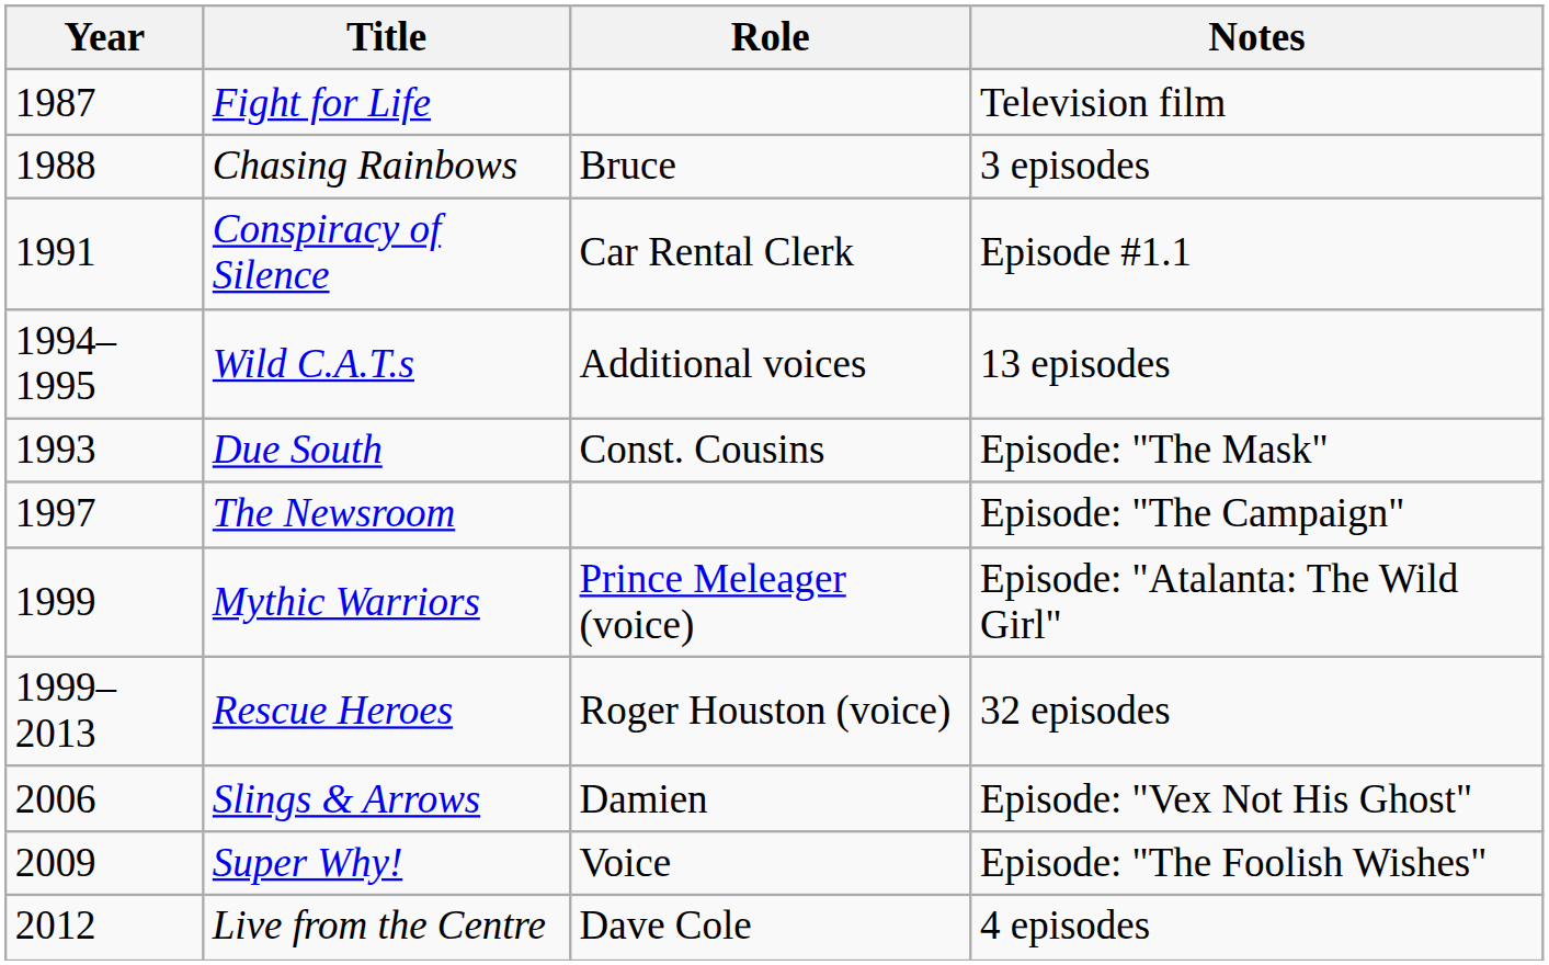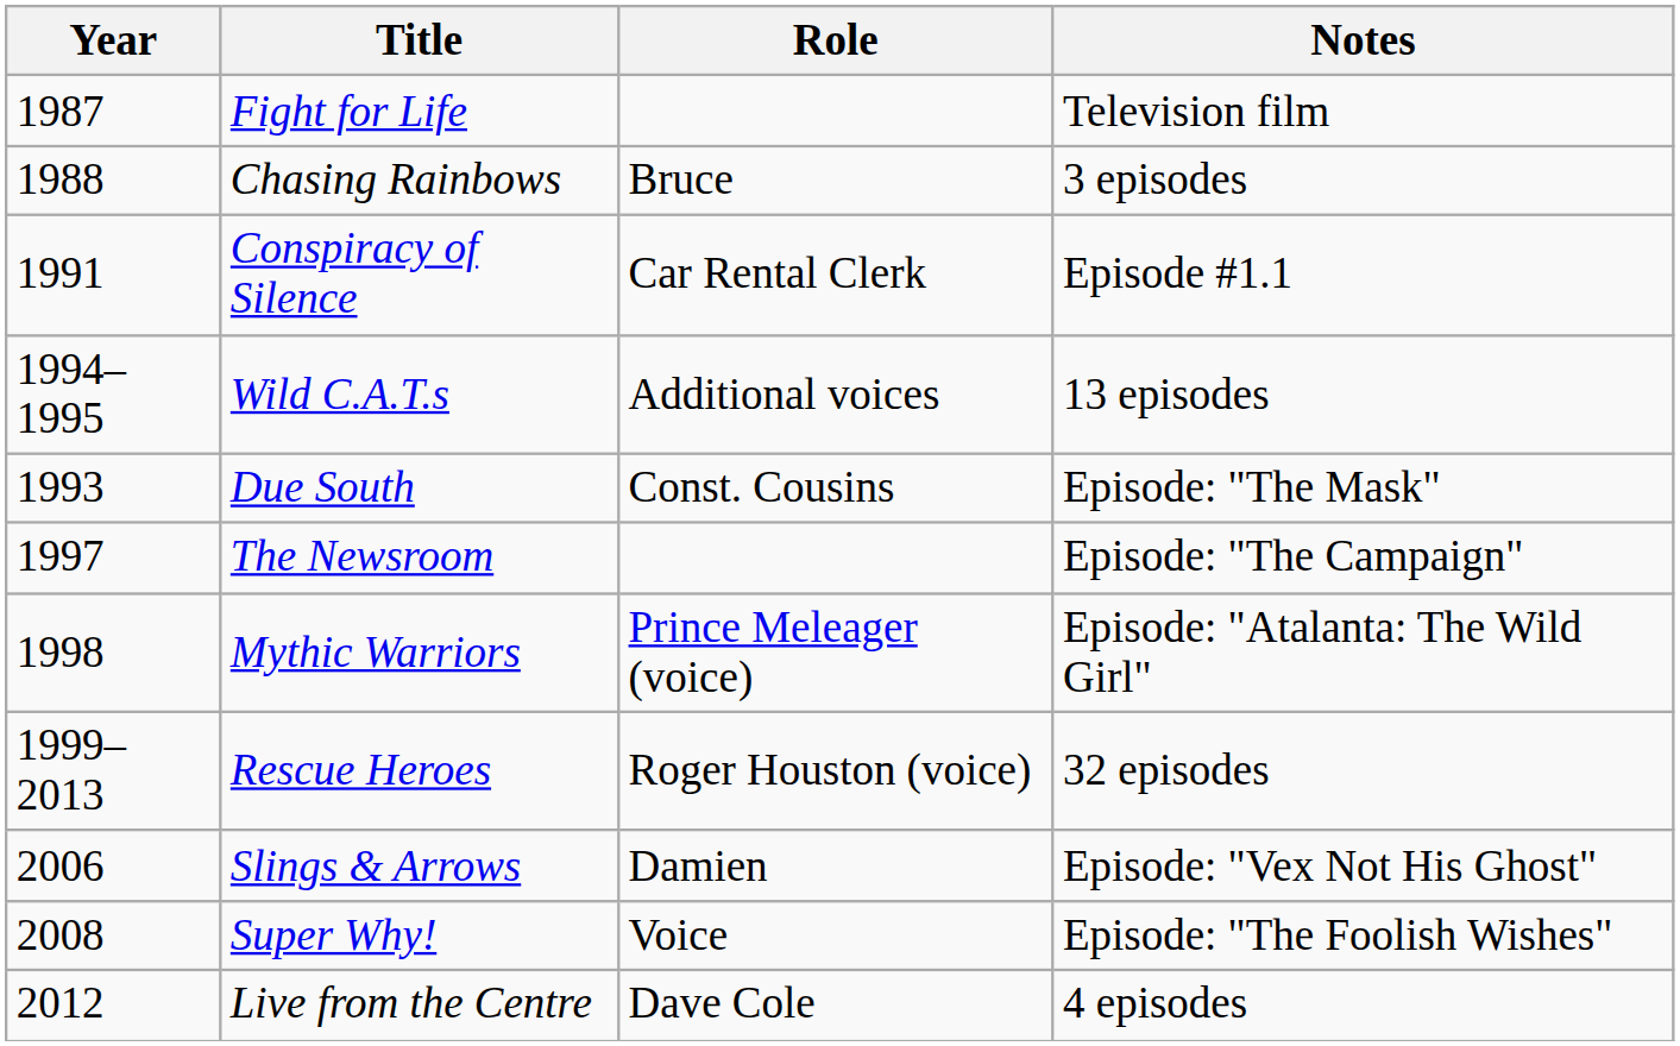Mythic Warriors | Year: 1999 -> 1998
Super Why! | Year: 2009 -> 2008
